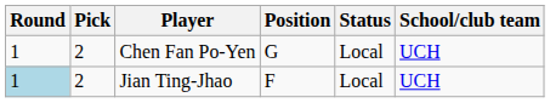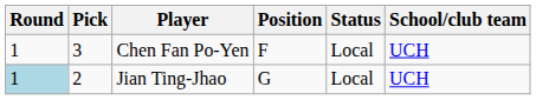Chen Fan Po-Yen | Pick: 2 -> 3
Chen Fan Po-Yen | Position: G -> F
Jian Ting-Jhao | Position: F -> G
